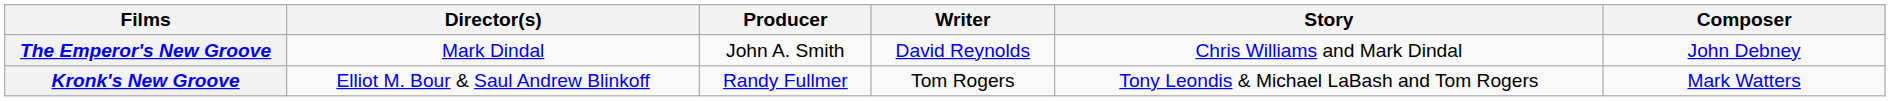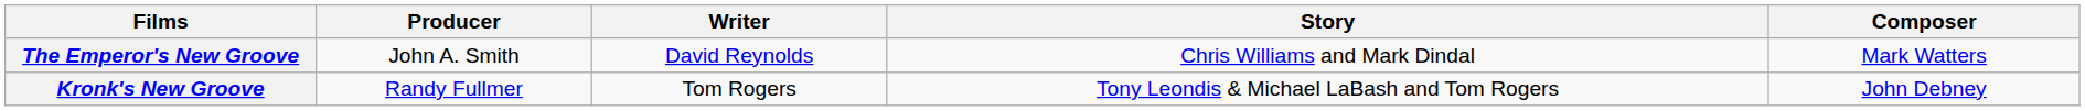- column: Director(s) | Mark Dindal | Elliot M. Bour & Saul Andrew Blinkoff
The Emperor's New Groove | Composer: John Debney -> Mark Watters
Kronk's New Groove | Composer: Mark Watters -> John Debney
